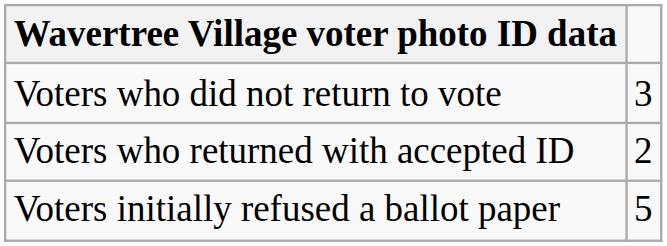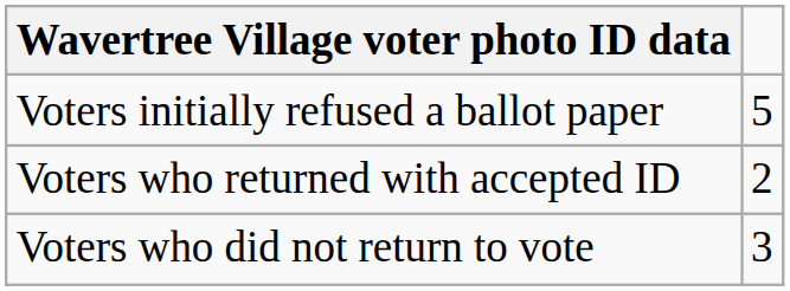rows swapped: Voters initially refused a ballot paper <-> Voters who did not return to vote
